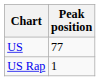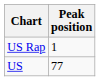rows swapped: US <-> US Rap
